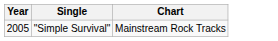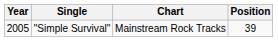+ column: Position | 39
